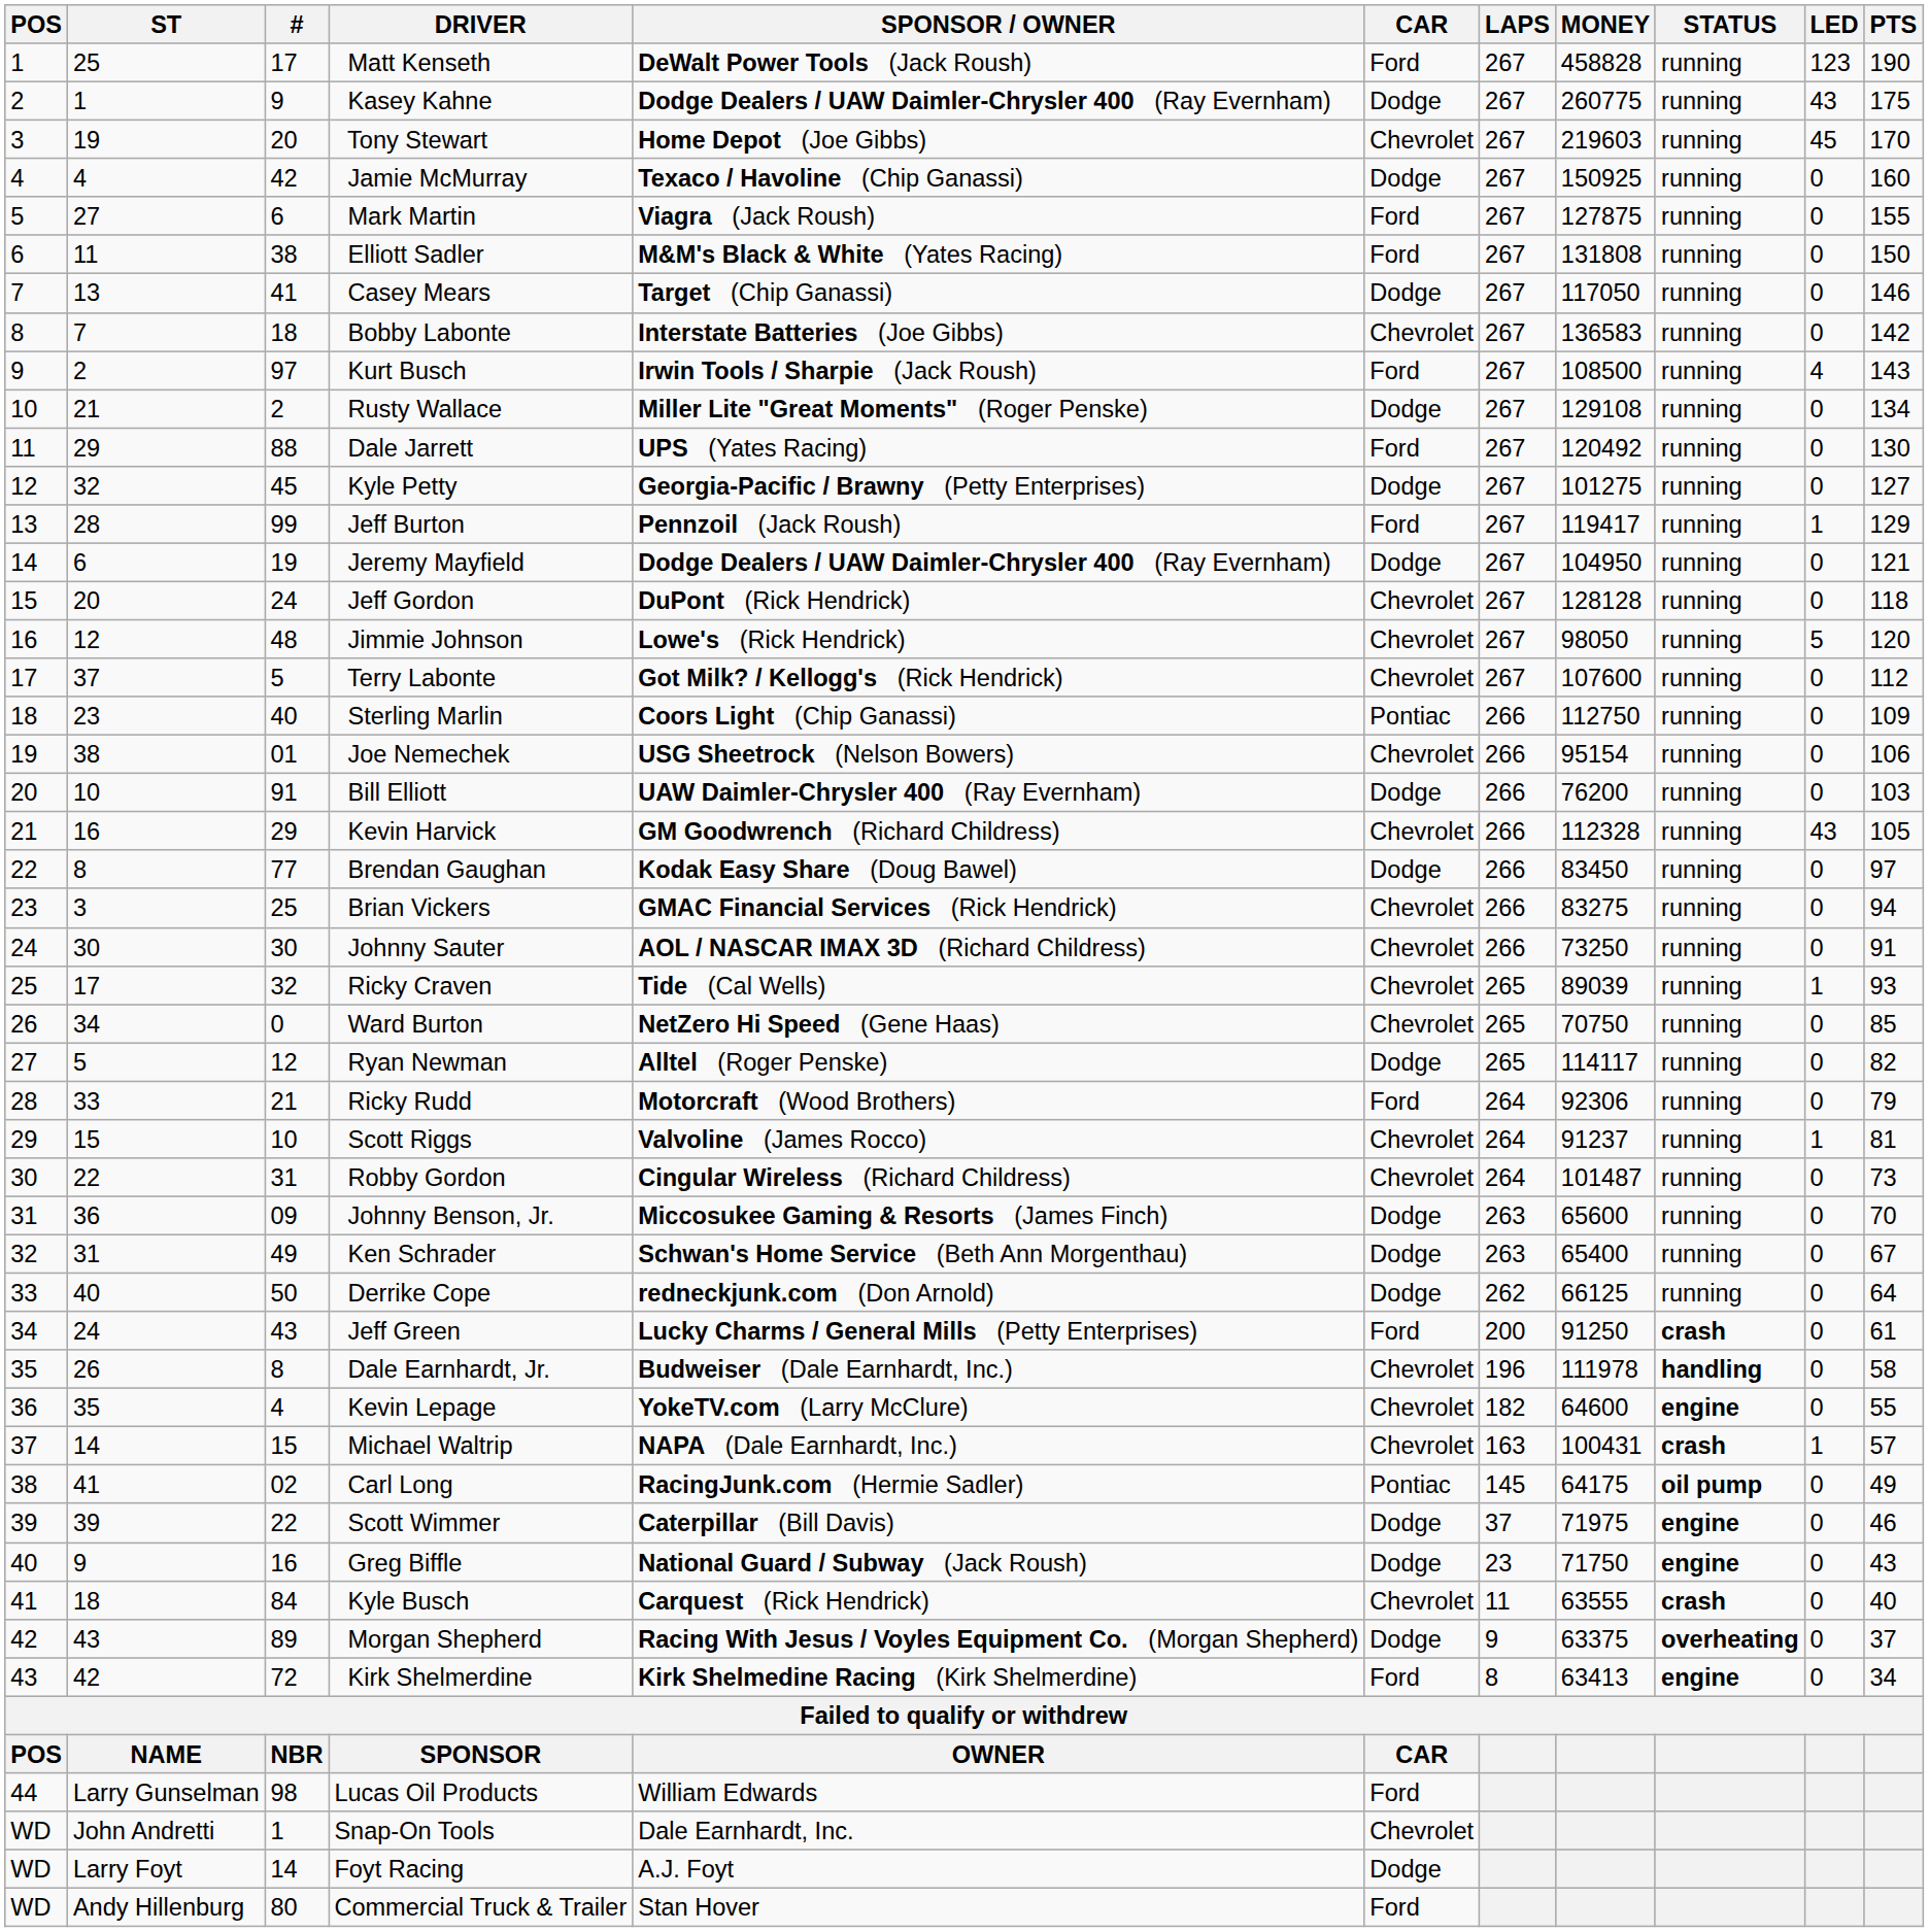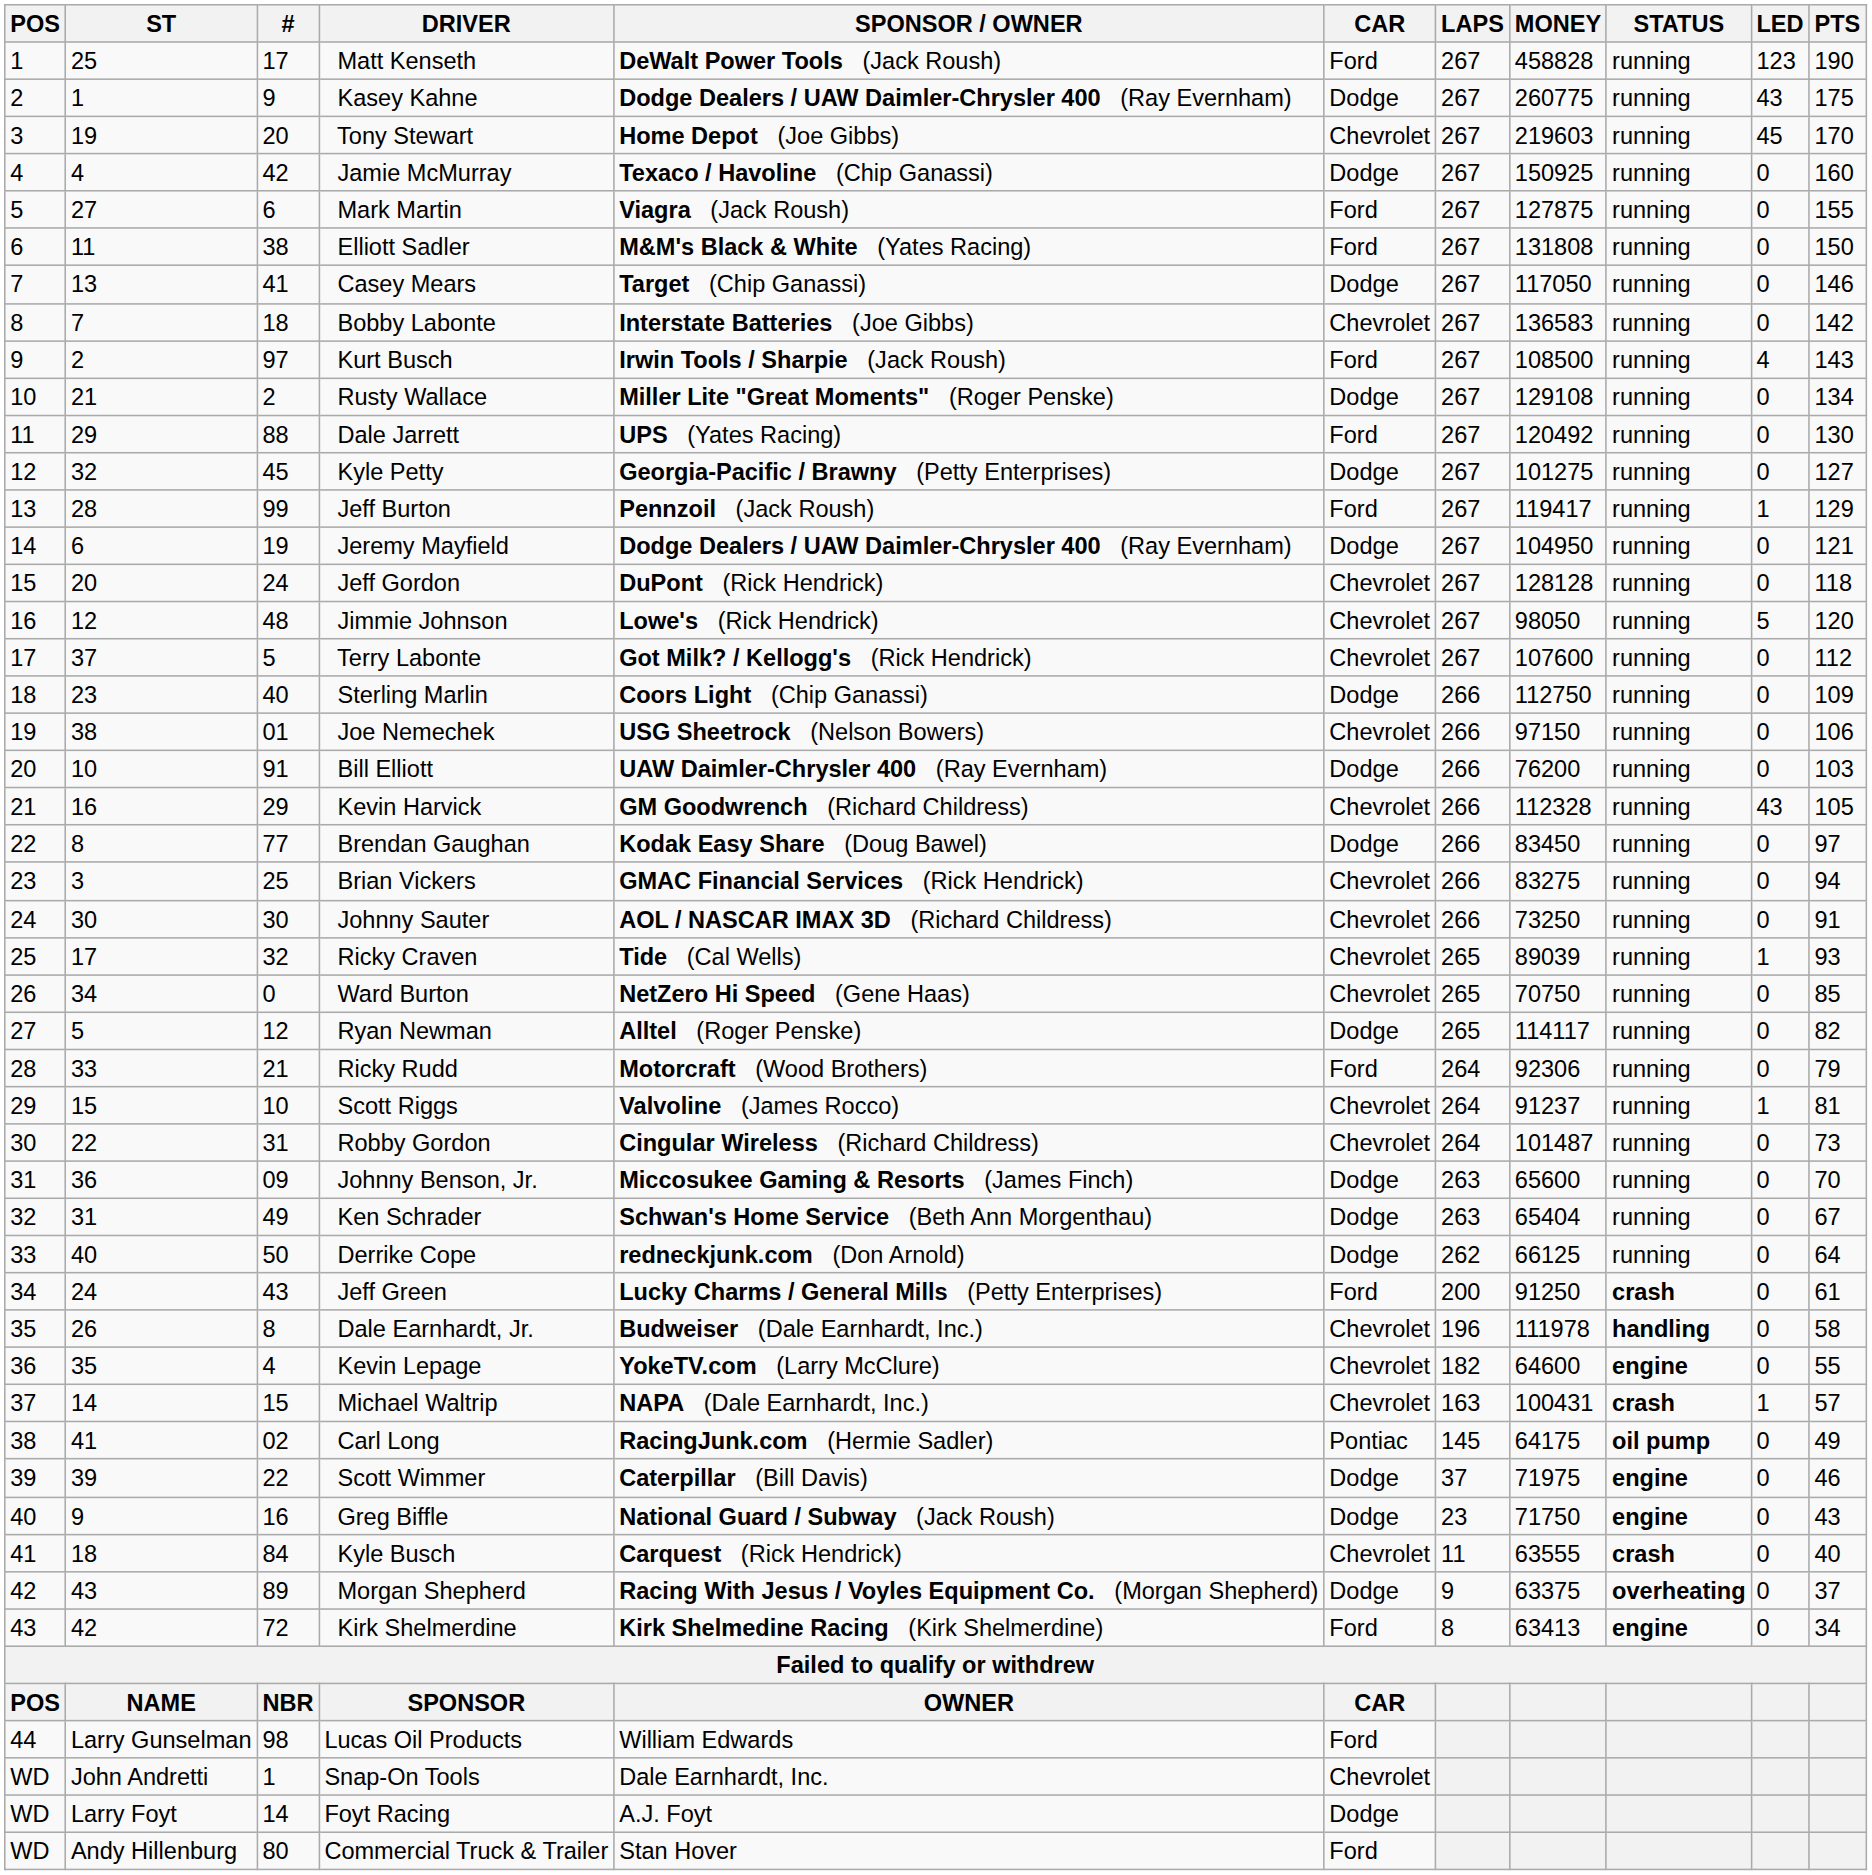Sterling Marlin | CAR: Pontiac -> Dodge
Joe Nemechek | MONEY: 95154 -> 97150
Ken Schrader | MONEY: 65400 -> 65404
